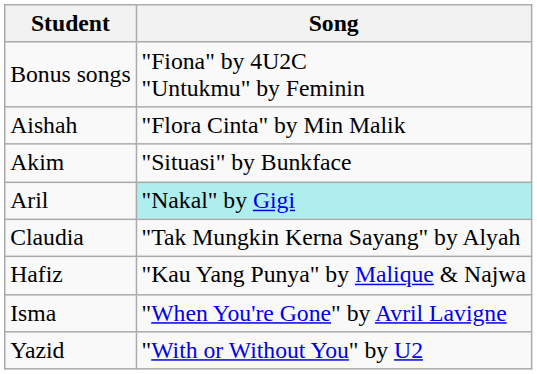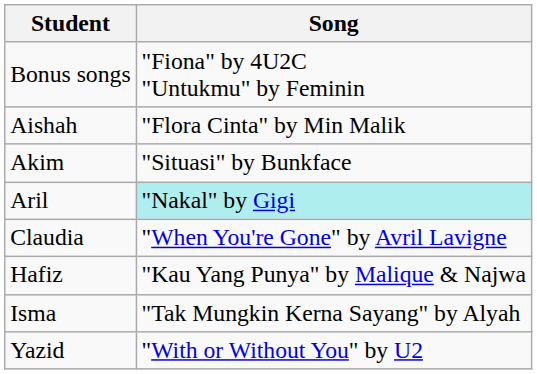Claudia | Song: "Tak Mungkin Kerna Sayang" by Alyah -> "When You're Gone" by Avril Lavigne
Isma | Song: "When You're Gone" by Avril Lavigne -> "Tak Mungkin Kerna Sayang" by Alyah
